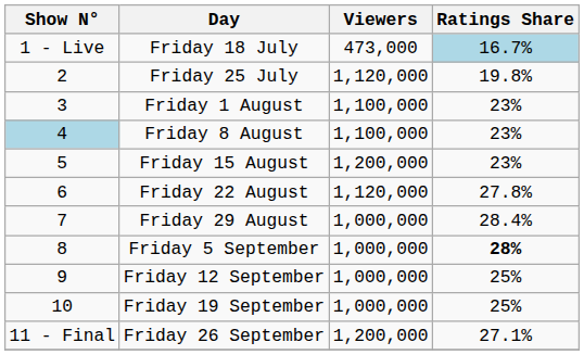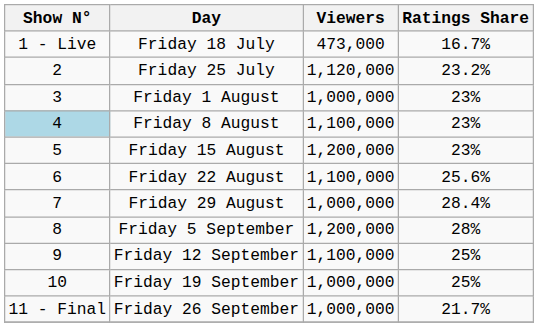Friday 18 July | Ratings Share: lightblue background -> no background
Friday 25 July | Ratings Share: 19.8% -> 23.2%
Friday 1 August | Viewers: 1,100,000 -> 1,000,000
Friday 22 August | Viewers: 1,120,000 -> 1,100,000
Friday 22 August | Ratings Share: 27.8% -> 25.6%
Friday 5 September | Viewers: 1,000,000 -> 1,200,000
Friday 5 September | Ratings Share: bold -> normal
Friday 12 September | Viewers: 1,000,000 -> 1,100,000
Friday 26 September | Viewers: 1,200,000 -> 1,000,000
Friday 26 September | Ratings Share: 27.1% -> 21.7%
